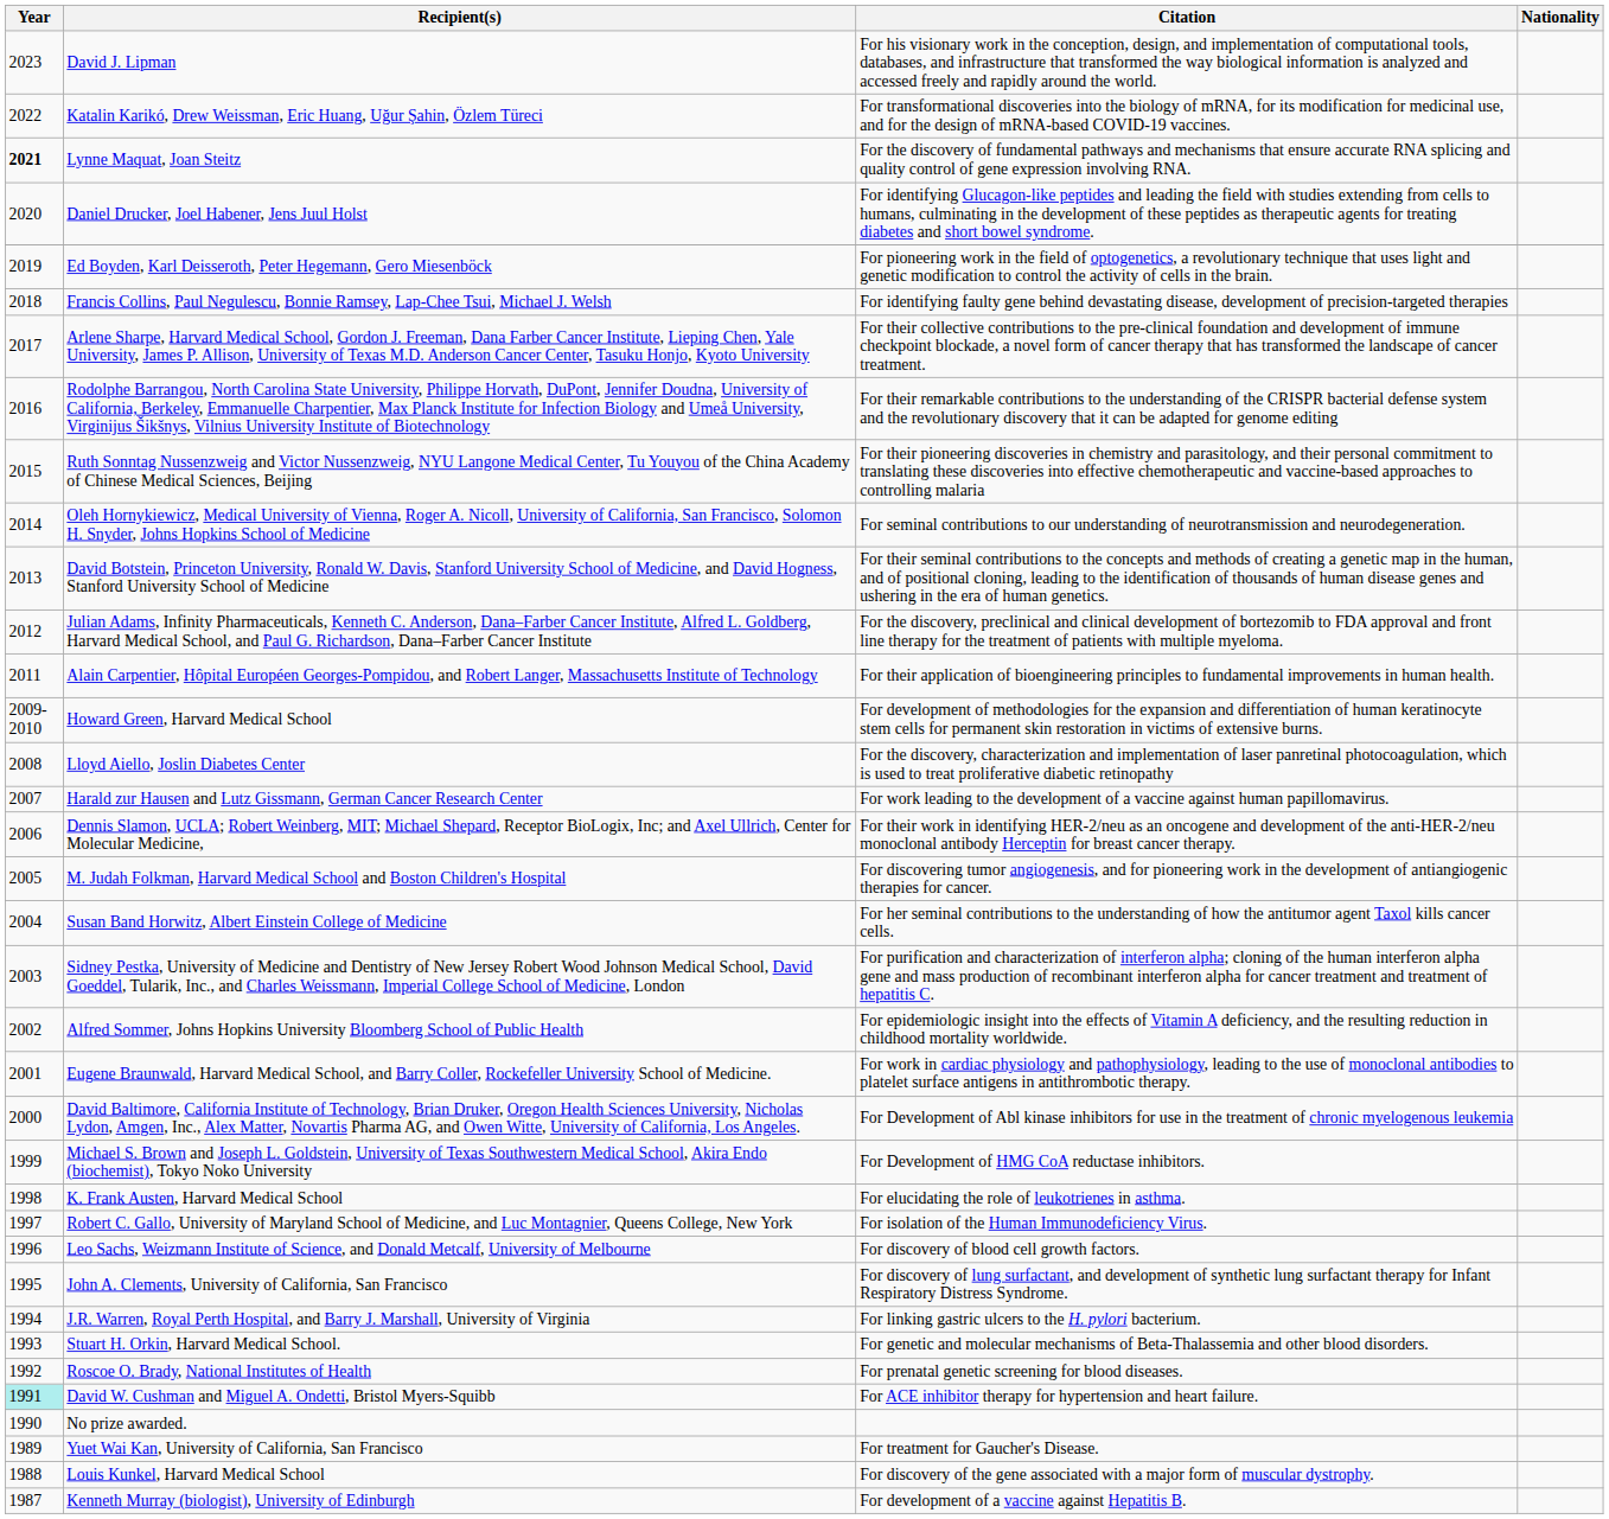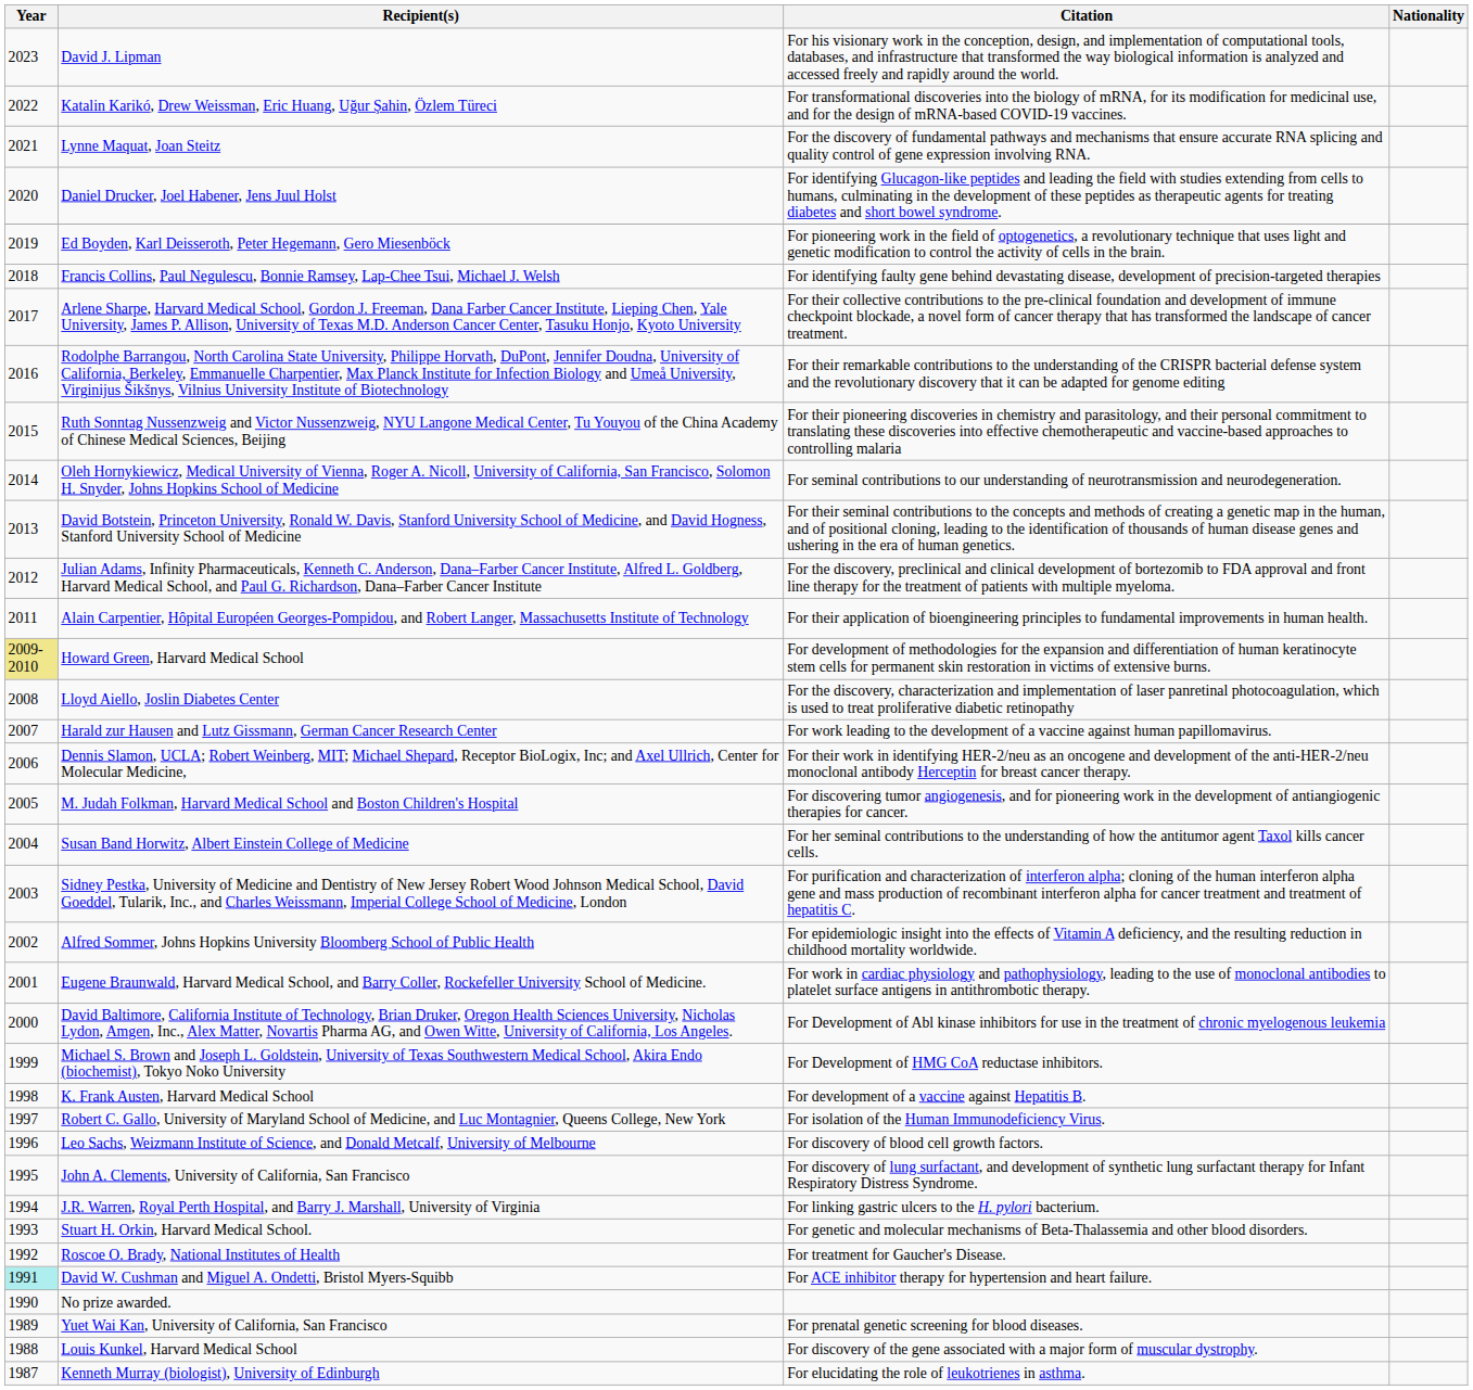Lynne Maquat, Joan Steitz | Year: bold -> normal
Howard Green, Harvard Medical School | Year: no background -> khaki background
K. Frank Austen, Harvard Medical School | Citation: For elucidating the role of leukotrienes in asthma. -> For development of a vaccine against Hepatitis B.
Roscoe O. Brady, National Institutes of Health | Citation: For prenatal genetic screening for blood diseases. -> For treatment for Gaucher's Disease.
Yuet Wai Kan, University of California, San Francisco | Citation: For treatment for Gaucher's Disease. -> For prenatal genetic screening for blood diseases.
Kenneth Murray (biologist), University of Edinburgh | Citation: For development of a vaccine against Hepatitis B. -> For elucidating the role of leukotrienes in asthma.
